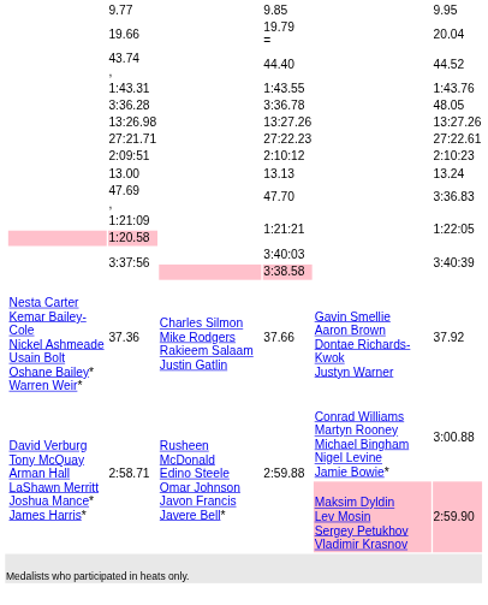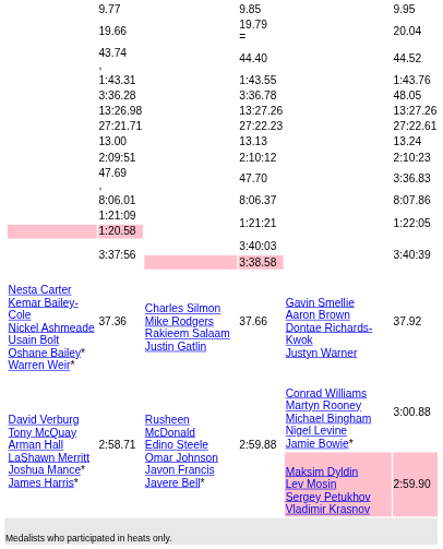rows swapped: 2:09:51 <-> 13.00
+ row: 8:06.01 | 8:06.37 | 8:07.86
